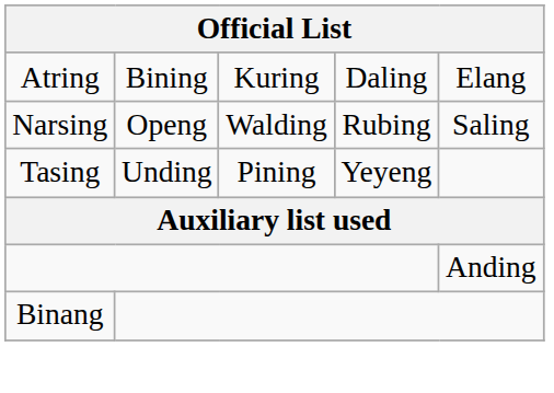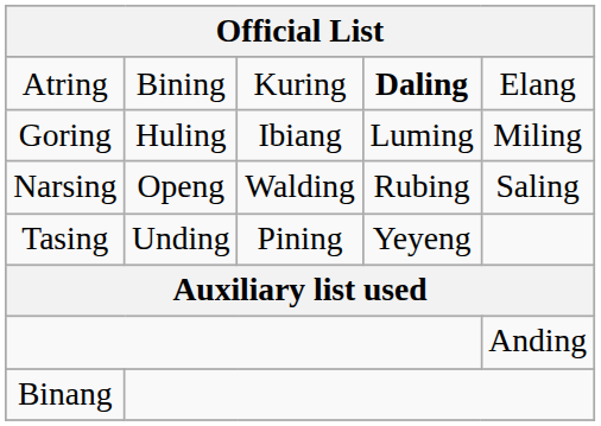Atring | column 4: normal -> bold
+ row: Goring | Huling | Ibiang | Luming | Miling
